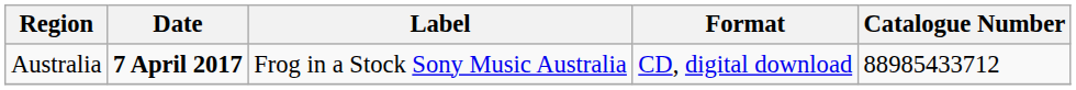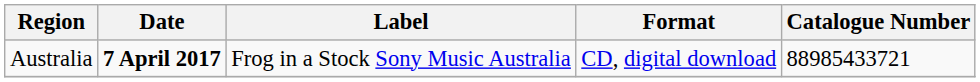Australia | Catalogue Number: 88985433712 -> 88985433721
